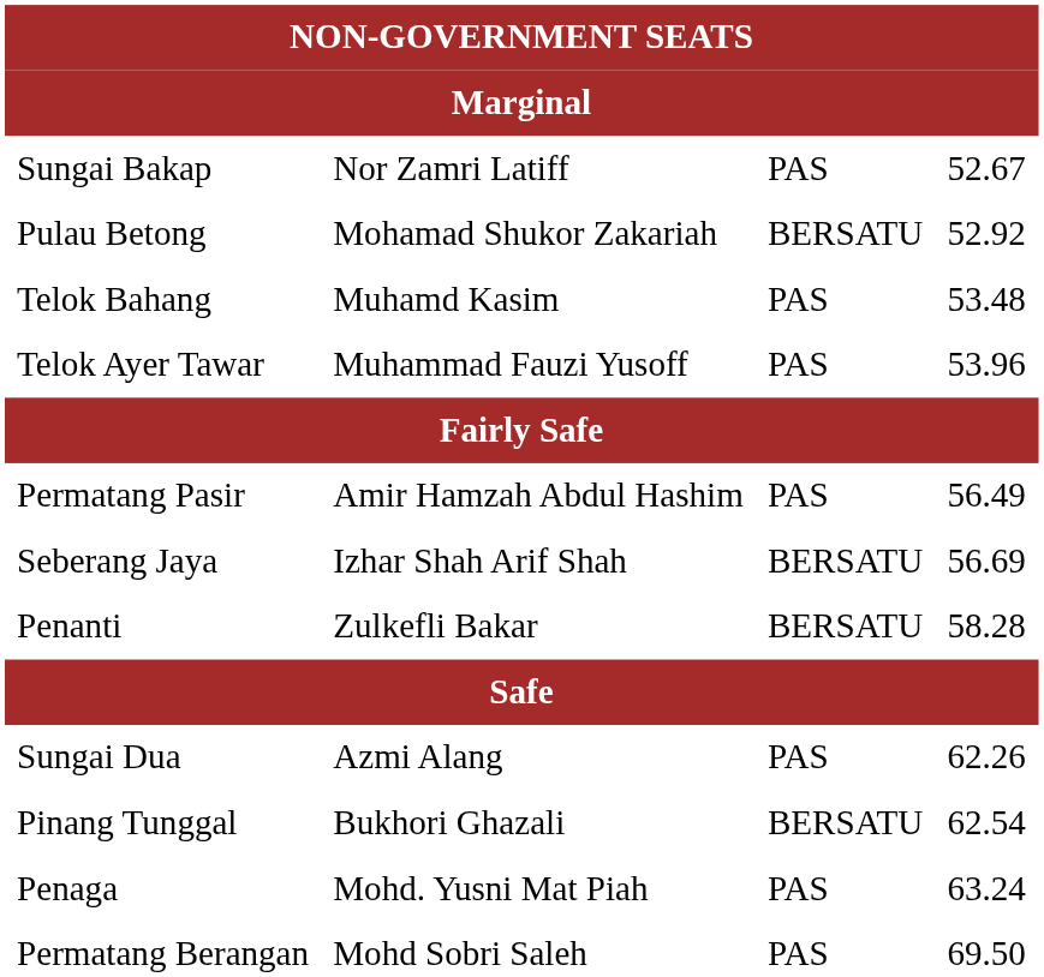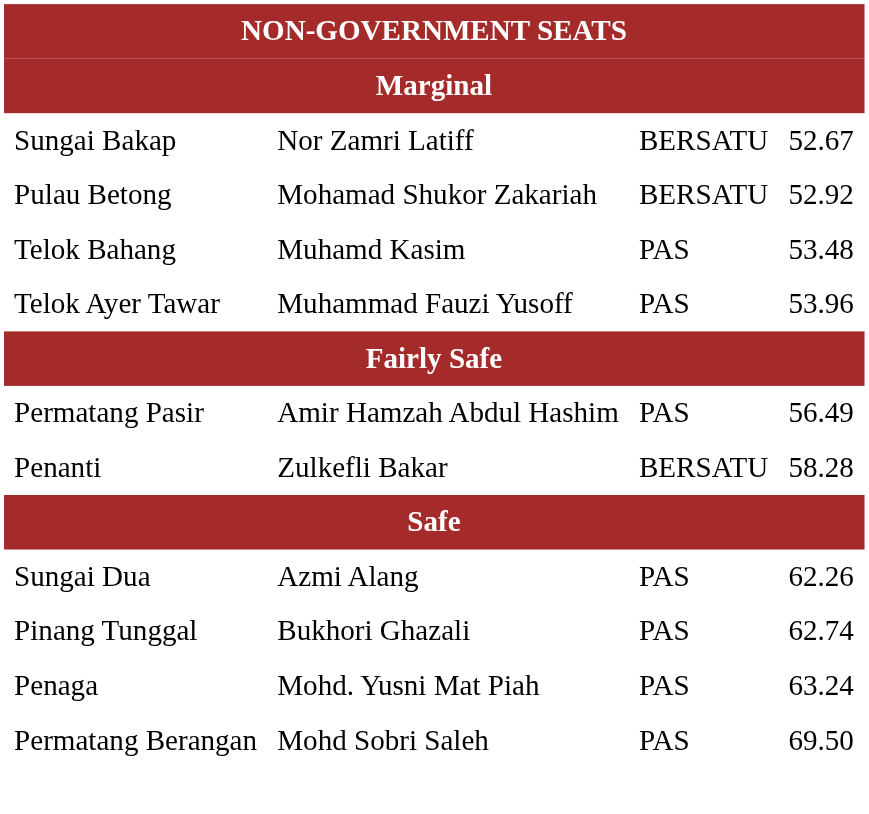Sungai Bakap | column 3: PAS -> BERSATU
- row: Seberang Jaya | Izhar Shah Arif Shah | BERSATU | 56.69
Pinang Tunggal | column 3: BERSATU -> PAS
Pinang Tunggal | column 4: 62.54 -> 62.74
